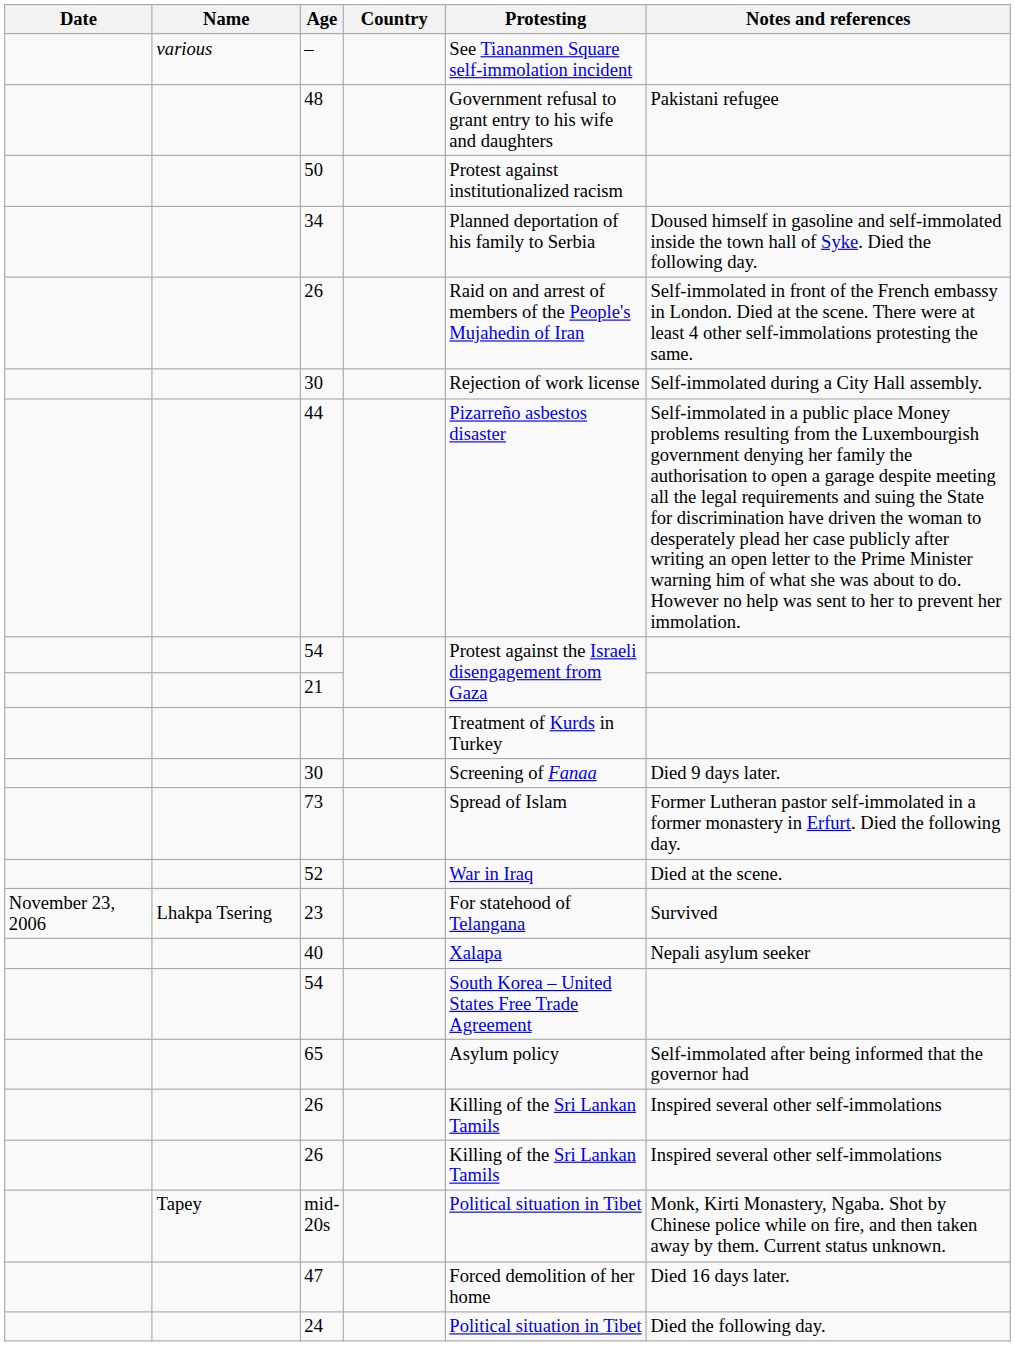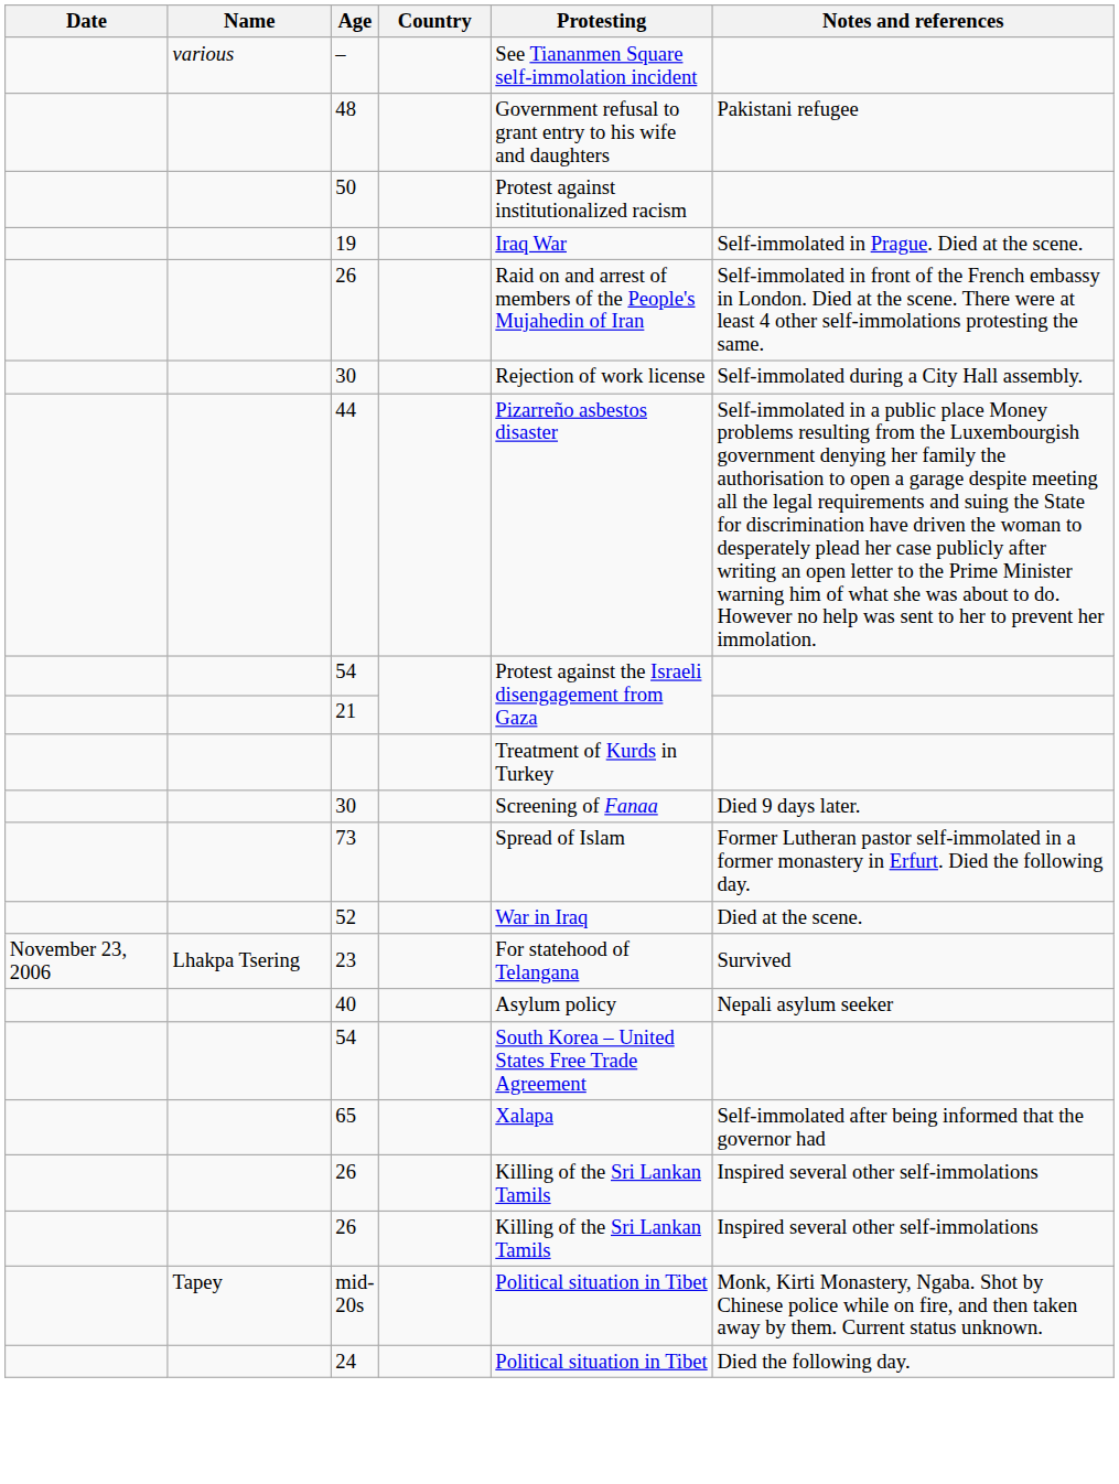- row: 34 | Planned deportation of his family to Serbia | Doused himself in gasoline and self-immolated inside the town hall of Syke. Died the following day.
+ row: 19 | Iraq War | Self-immolated in Prague. Died at the scene.
40 | Protesting: Xalapa -> Asylum policy
65 | Protesting: Asylum policy -> Xalapa
- row: 47 | Forced demolition of her home | Died 16 days later.
